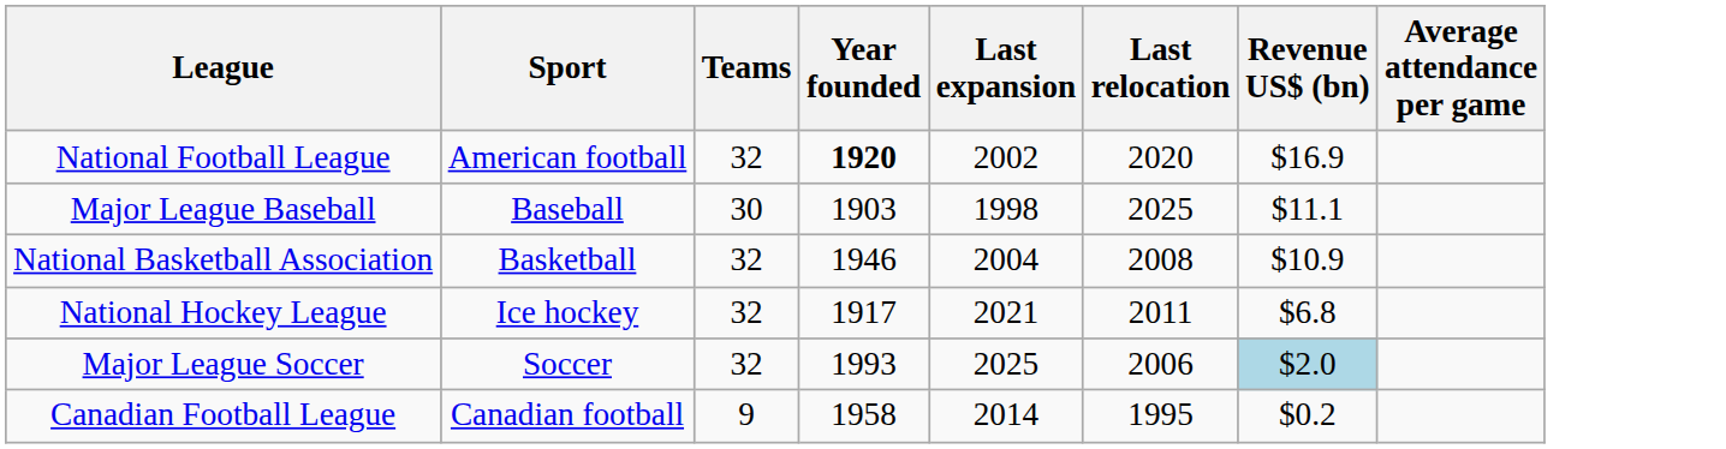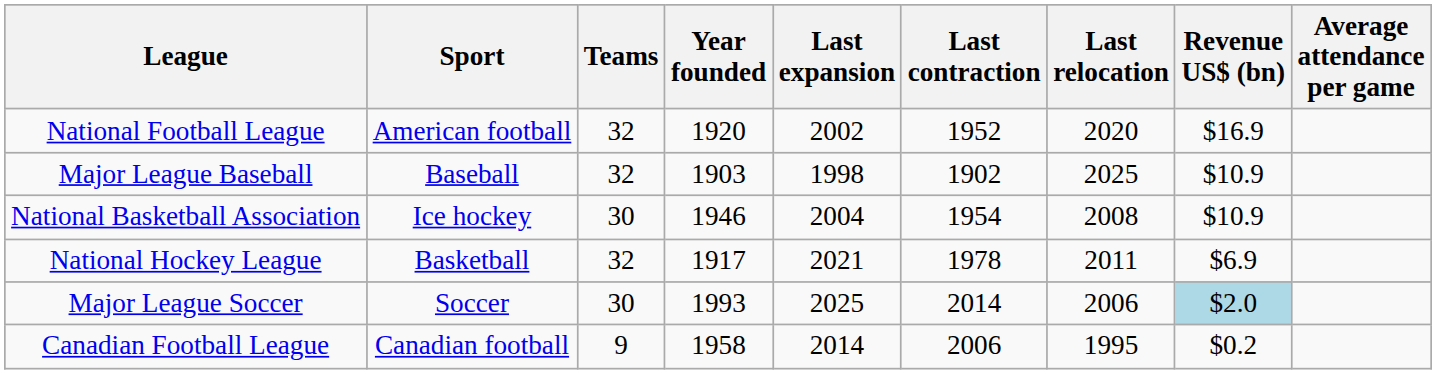+ column: Last contraction | 1952 | 1902 | 1954 | 1978 | 2014 | 2006
National Football League | Year founded: bold -> normal
Major League Baseball | Teams: 30 -> 32
Major League Baseball | Revenue US$ (bn): $11.1 -> $10.9
National Basketball Association | Sport: Basketball -> Ice hockey
National Basketball Association | Teams: 32 -> 30
National Hockey League | Sport: Ice hockey -> Basketball
National Hockey League | Revenue US$ (bn): $6.8 -> $6.9
Major League Soccer | Teams: 32 -> 30
